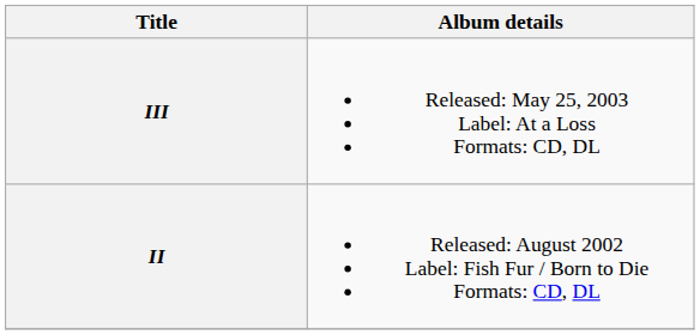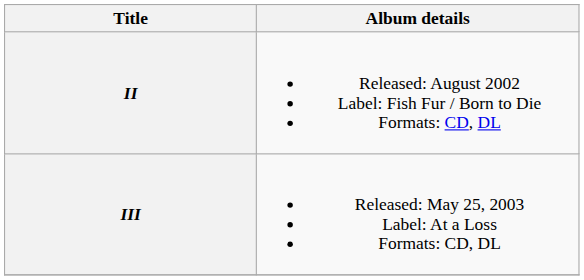rows swapped: II <-> III
